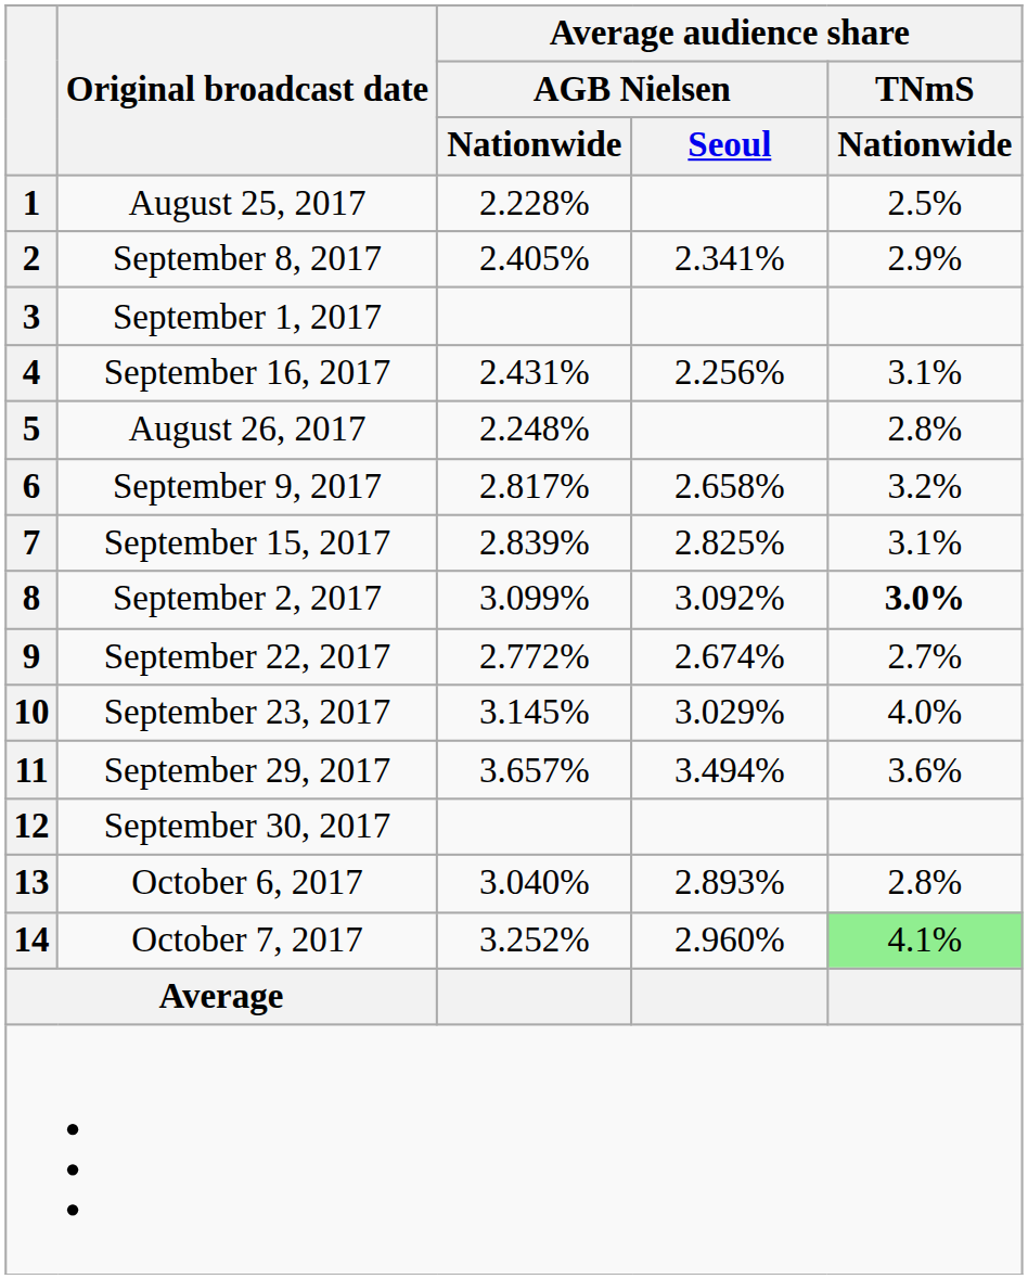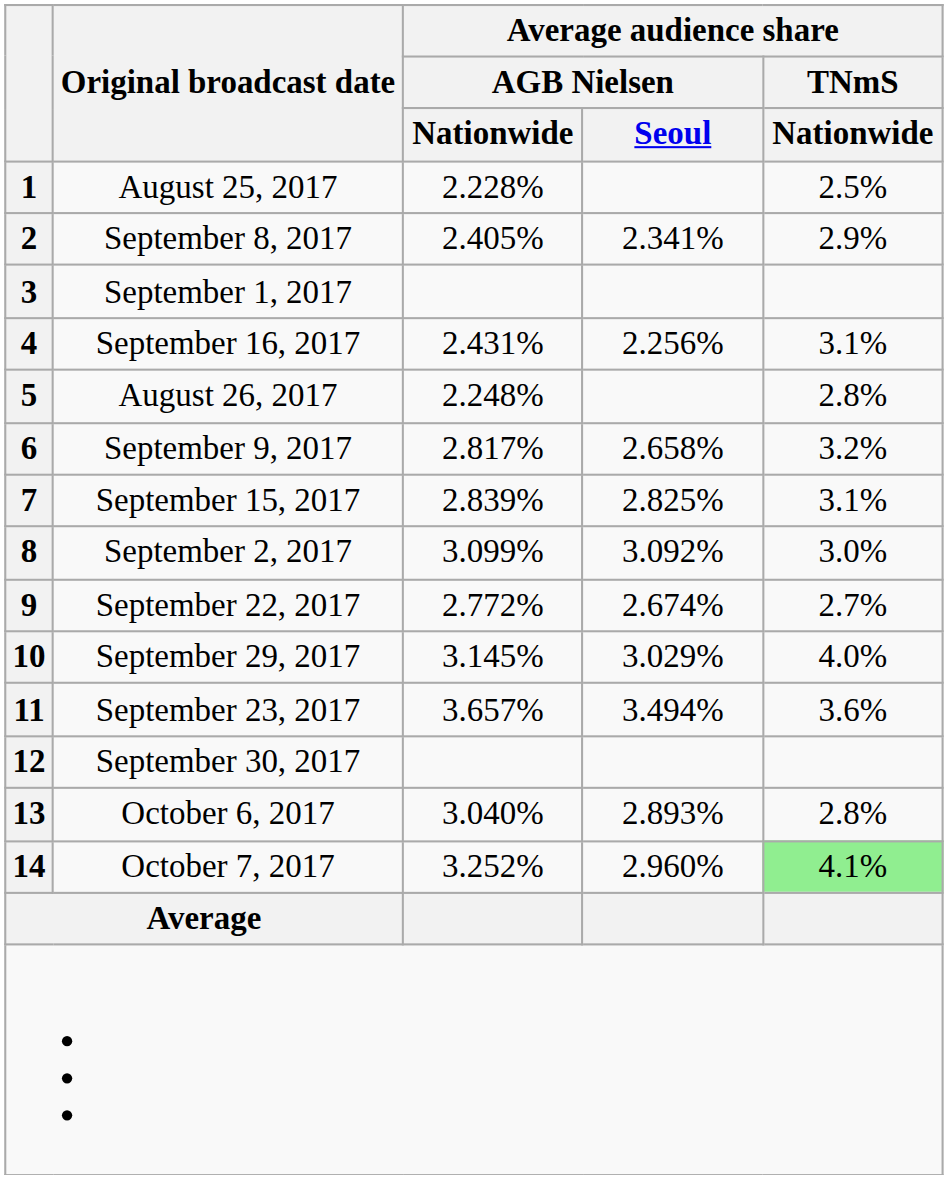8 | Average audience share / TNmS / Nationwide: bold -> normal
10 | Original broadcast date: September 23, 2017 -> September 29, 2017
11 | Original broadcast date: September 29, 2017 -> September 23, 2017
